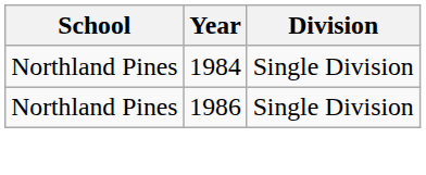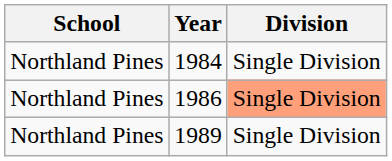1986 | Division: no background -> lightsalmon background
+ row: Northland Pines | 1989 | Single Division
